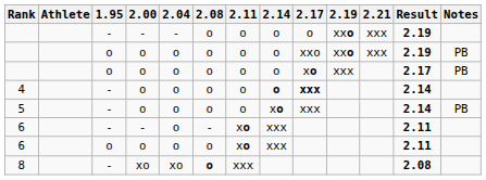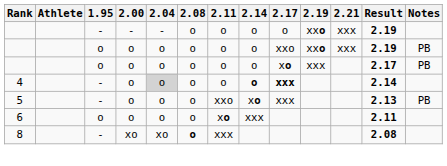4 | 2.04: no background -> lightgrey background
5 | 2.11: o -> xxo
5 | Result: 2.14 -> 2.13
- row: 6 | - | - | o | - | xo | xxx | 2.11
